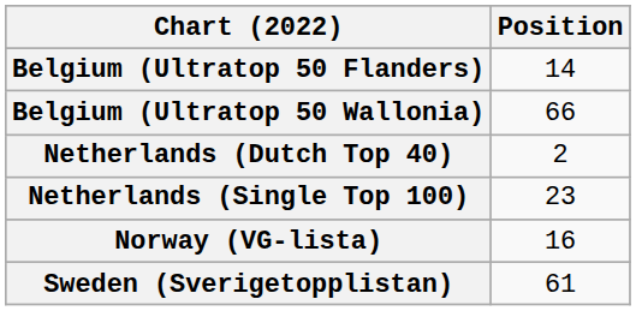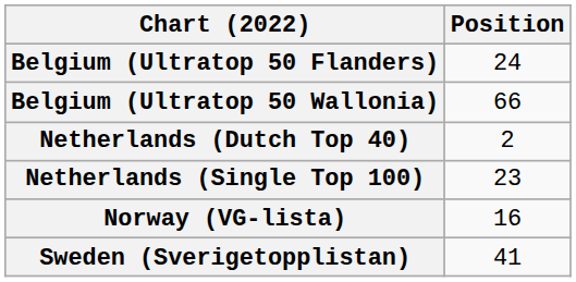Belgium (Ultratop 50 Flanders) | Position: 14 -> 24
Sweden (Sverigetopplistan) | Position: 61 -> 41
